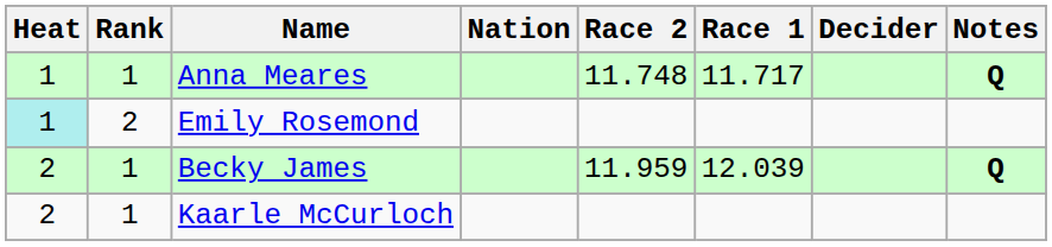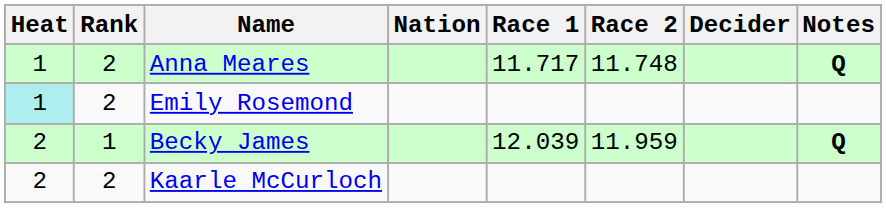columns swapped: Race 1 <-> Race 2
Anna Meares | Rank: 1 -> 2
Kaarle McCurloch | Rank: 1 -> 2
